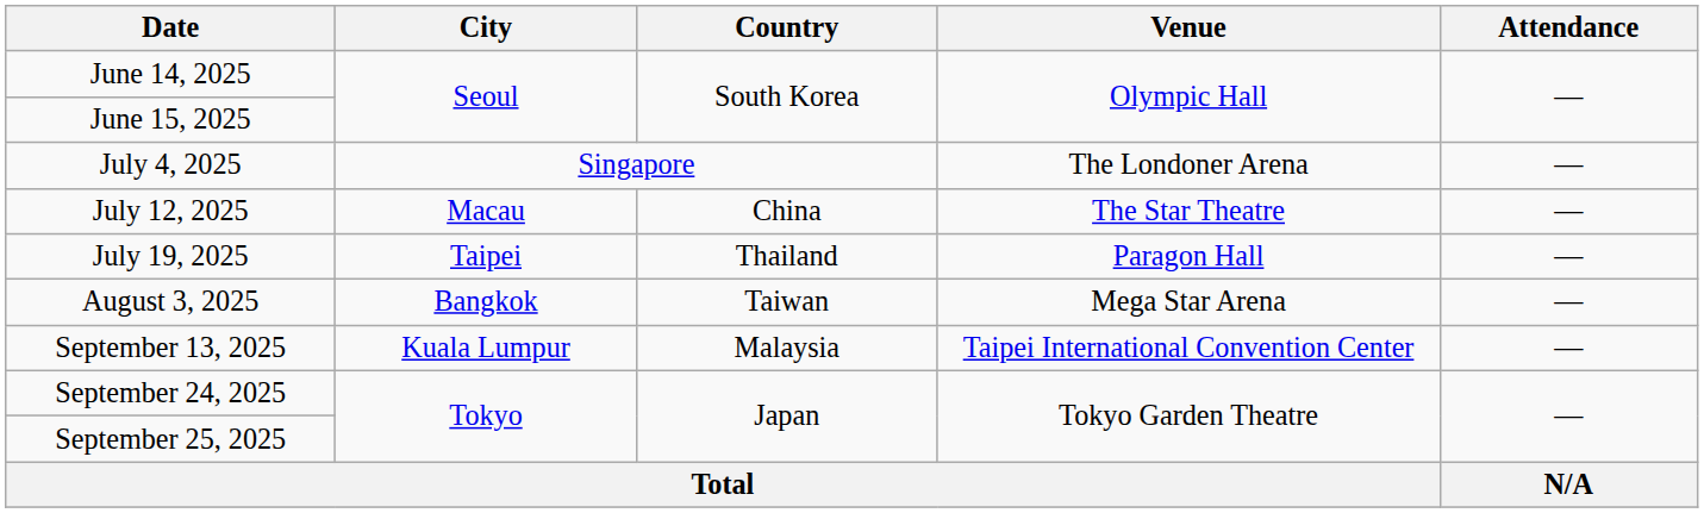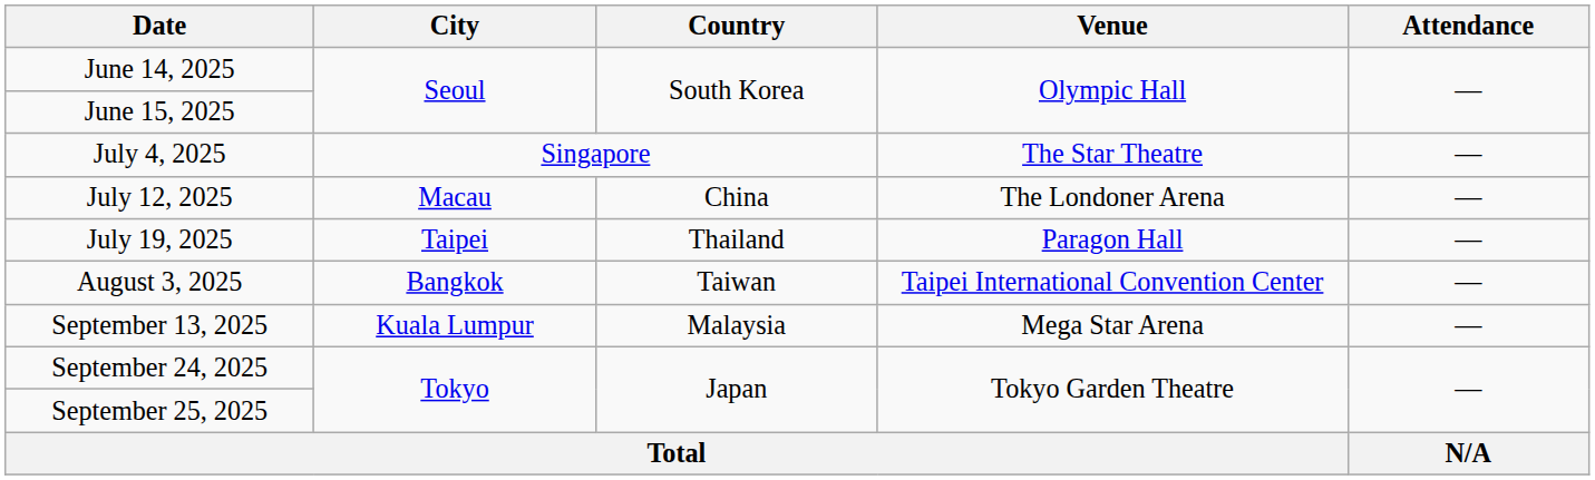July 4, 2025 | Venue: The Londoner Arena -> The Star Theatre
July 12, 2025 | Venue: The Star Theatre -> The Londoner Arena
August 3, 2025 | Venue: Mega Star Arena -> Taipei International Convention Center
September 13, 2025 | Venue: Taipei International Convention Center -> Mega Star Arena
